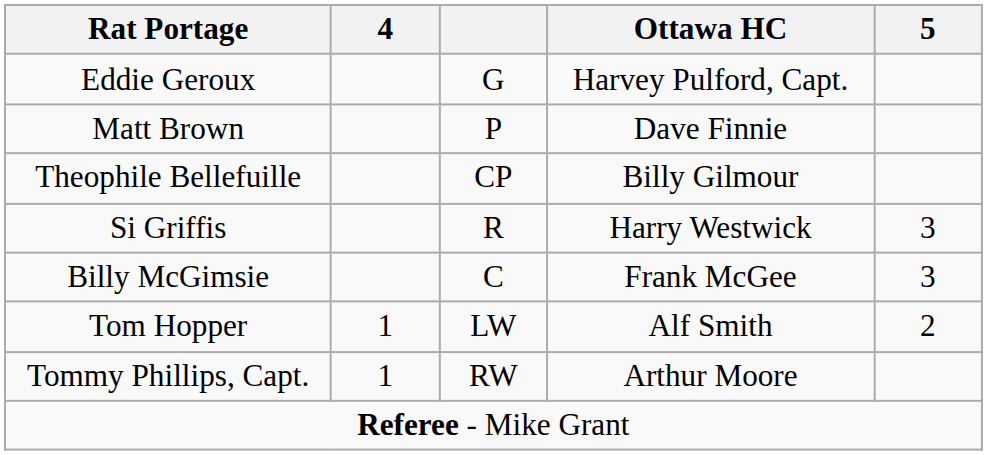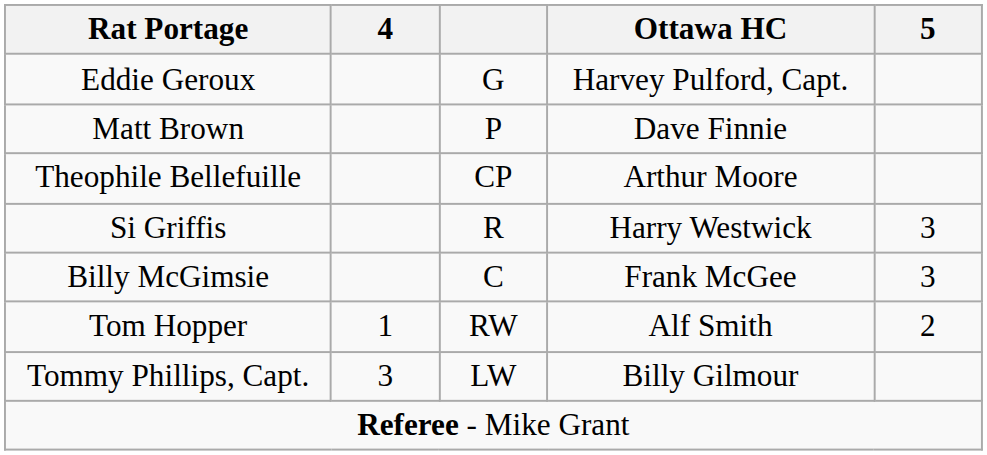Theophile Bellefuille | Ottawa HC: Billy Gilmour -> Arthur Moore
Tom Hopper | column 3: LW -> RW
Tommy Phillips, Capt. | 4: 1 -> 3
Tommy Phillips, Capt. | column 3: RW -> LW
Tommy Phillips, Capt. | Ottawa HC: Arthur Moore -> Billy Gilmour
